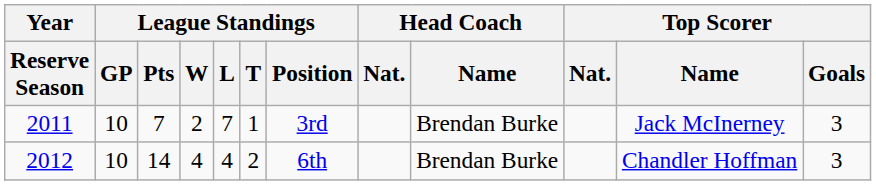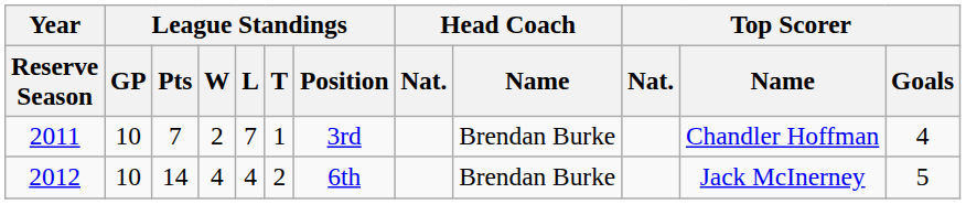2011 | Top Scorer / Name: Jack McInerney -> Chandler Hoffman
2011 | Top Scorer / Goals: 3 -> 4
2012 | Top Scorer / Name: Chandler Hoffman -> Jack McInerney
2012 | Top Scorer / Goals: 3 -> 5
